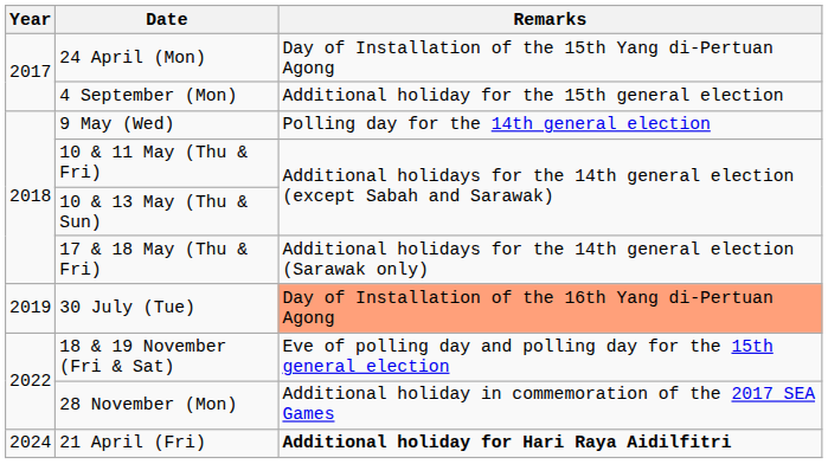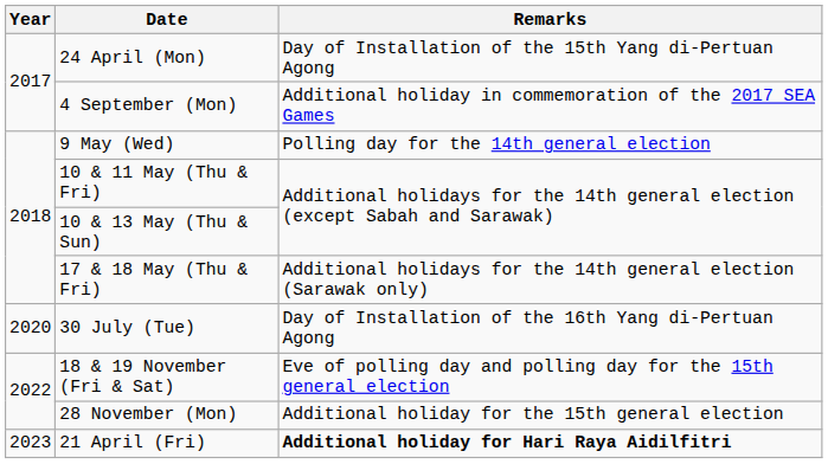4 September (Mon) | Remarks: Additional holiday for the 15th general election -> Additional holiday in commemoration of the 2017 SEA Games
30 July (Tue) | Year: 2019 -> 2020
30 July (Tue) | Remarks: lightsalmon background -> no background
28 November (Mon) | Remarks: Additional holiday in commemoration of the 2017 SEA Games -> Additional holiday for the 15th general election
21 April (Fri) | Year: 2024 -> 2023
